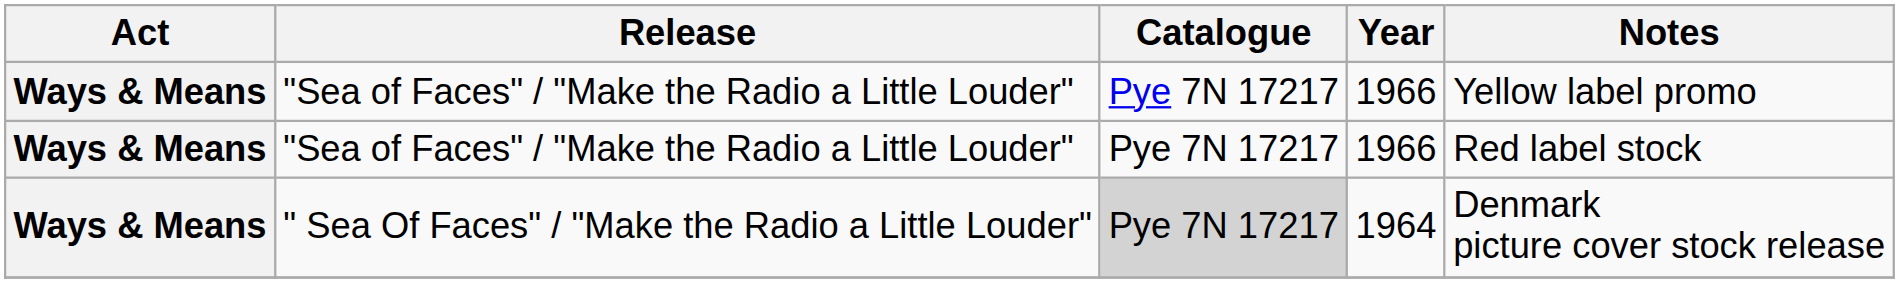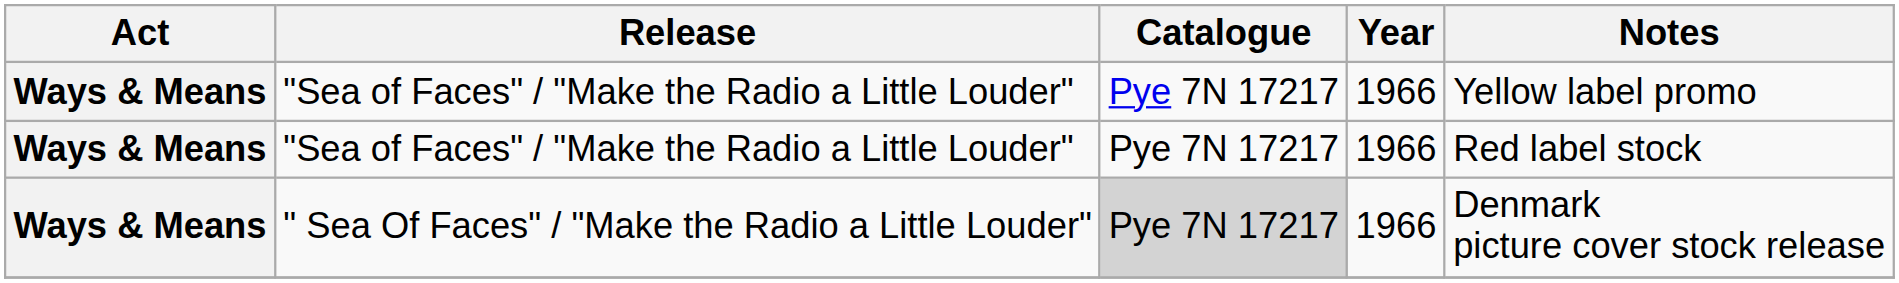" Sea Of Faces" / "Make the Radio a Little Louder" | Year: 1964 -> 1966
